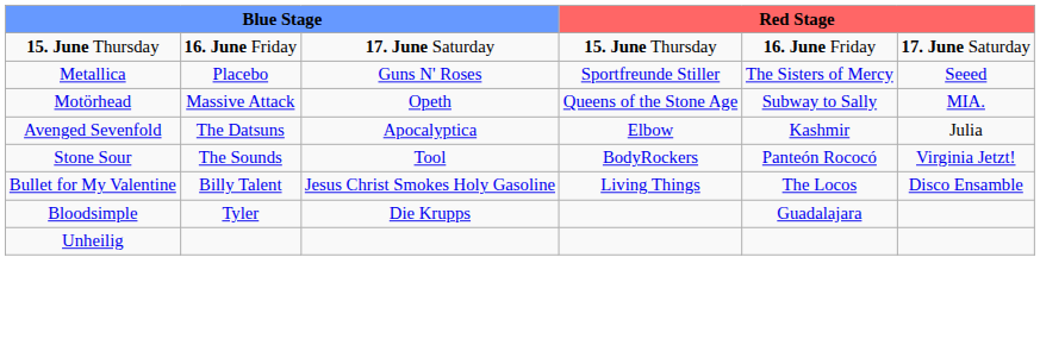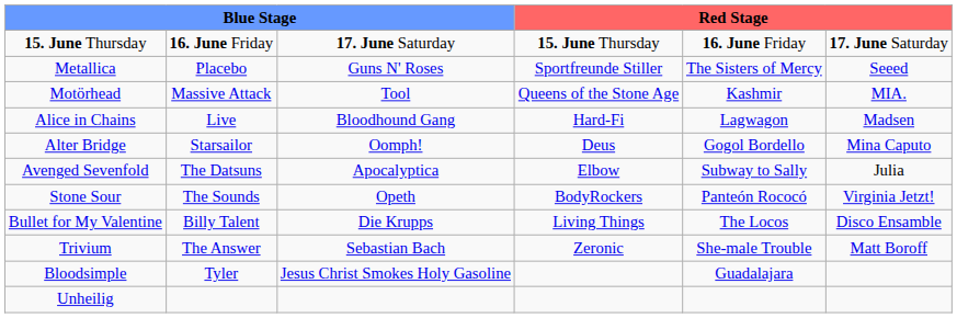Motörhead | column 3: Opeth -> Tool
Motörhead | column 5: Subway to Sally -> Kashmir
+ row: Alice in Chains | Live | Bloodhound Gang | Hard-Fi | Lagwagon | Madsen
+ row: Alter Bridge | Starsailor | Oomph! | Deus | Gogol Bordello | Mina Caputo
Avenged Sevenfold | column 5: Kashmir -> Subway to Sally
Stone Sour | column 3: Tool -> Opeth
Bullet for My Valentine | column 3: Jesus Christ Smokes Holy Gasoline -> Die Krupps
+ row: Trivium | The Answer | Sebastian Bach | Zeronic | She-male Trouble | Matt Boroff
Bloodsimple | column 3: Die Krupps -> Jesus Christ Smokes Holy Gasoline
